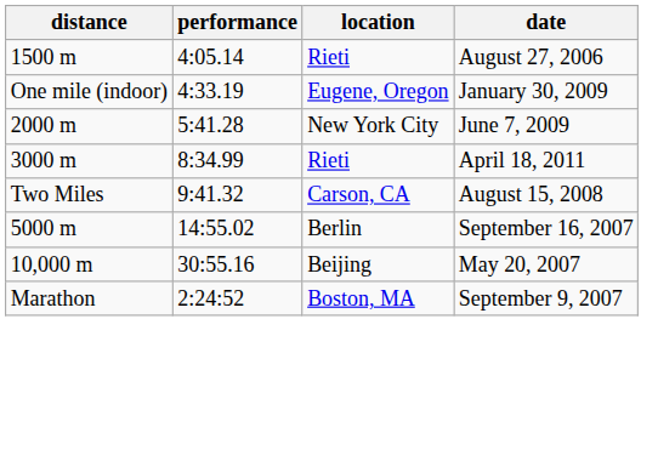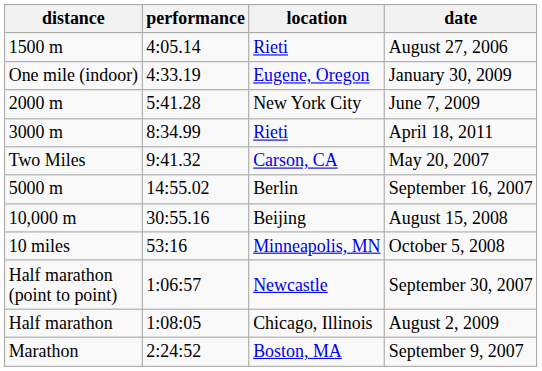Two Miles | date: August 15, 2008 -> May 20, 2007
10,000 m | date: May 20, 2007 -> August 15, 2008
+ row: 10 miles | 53:16 | Minneapolis, MN | October 5, 2008
+ row: Half marathon (point to point) | 1:06:57 | Newcastle | September 30, 2007
+ row: Half marathon | 1:08:05 | Chicago, Illinois | August 2, 2009
